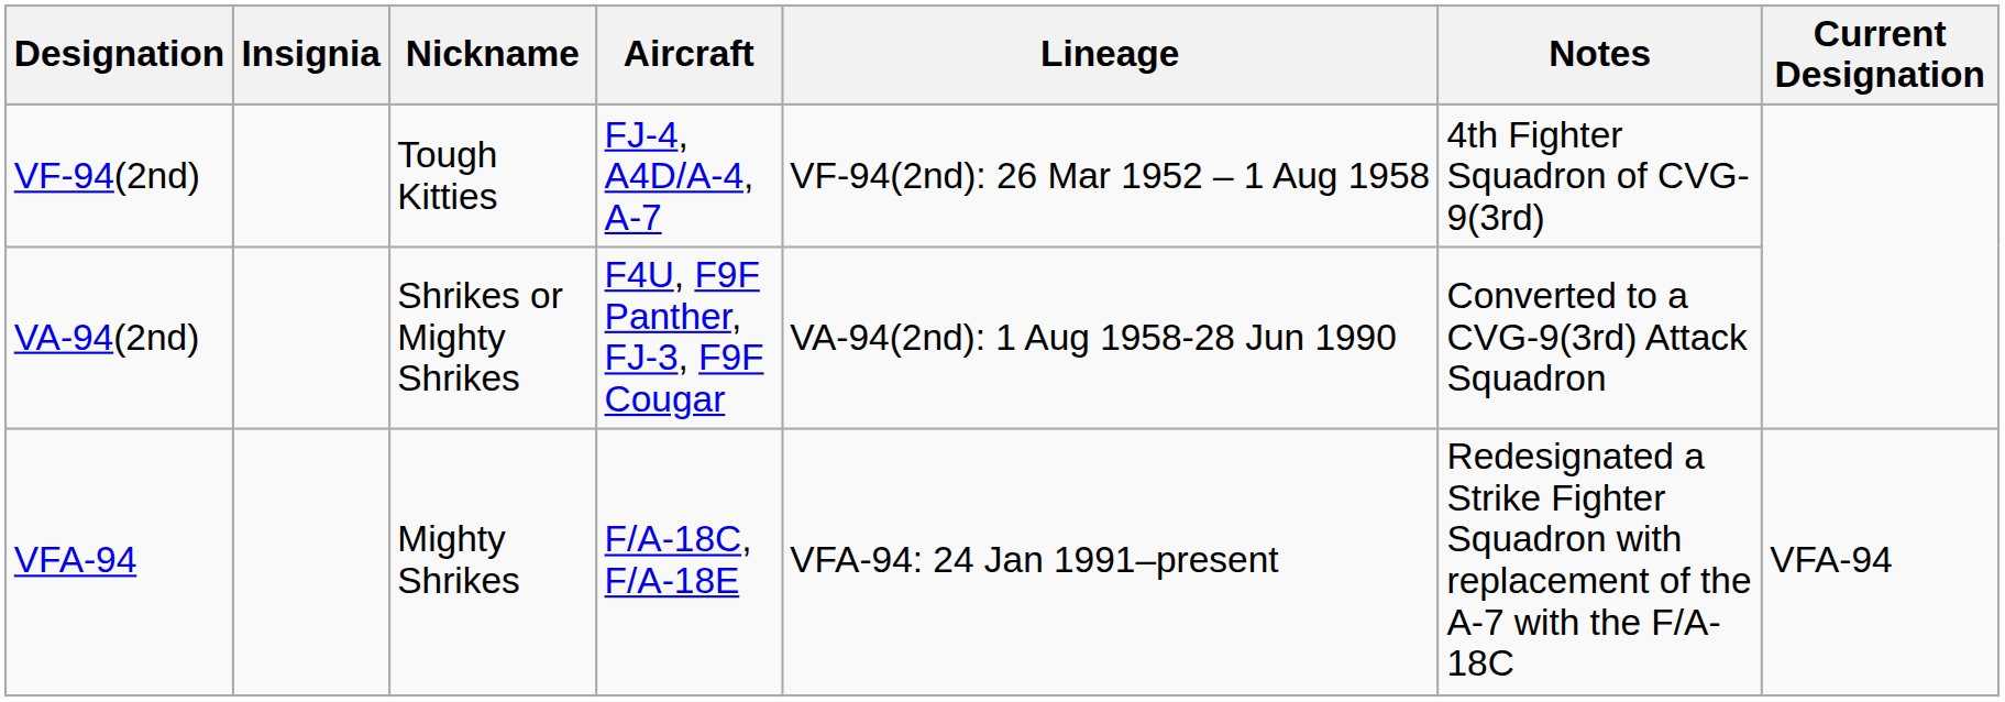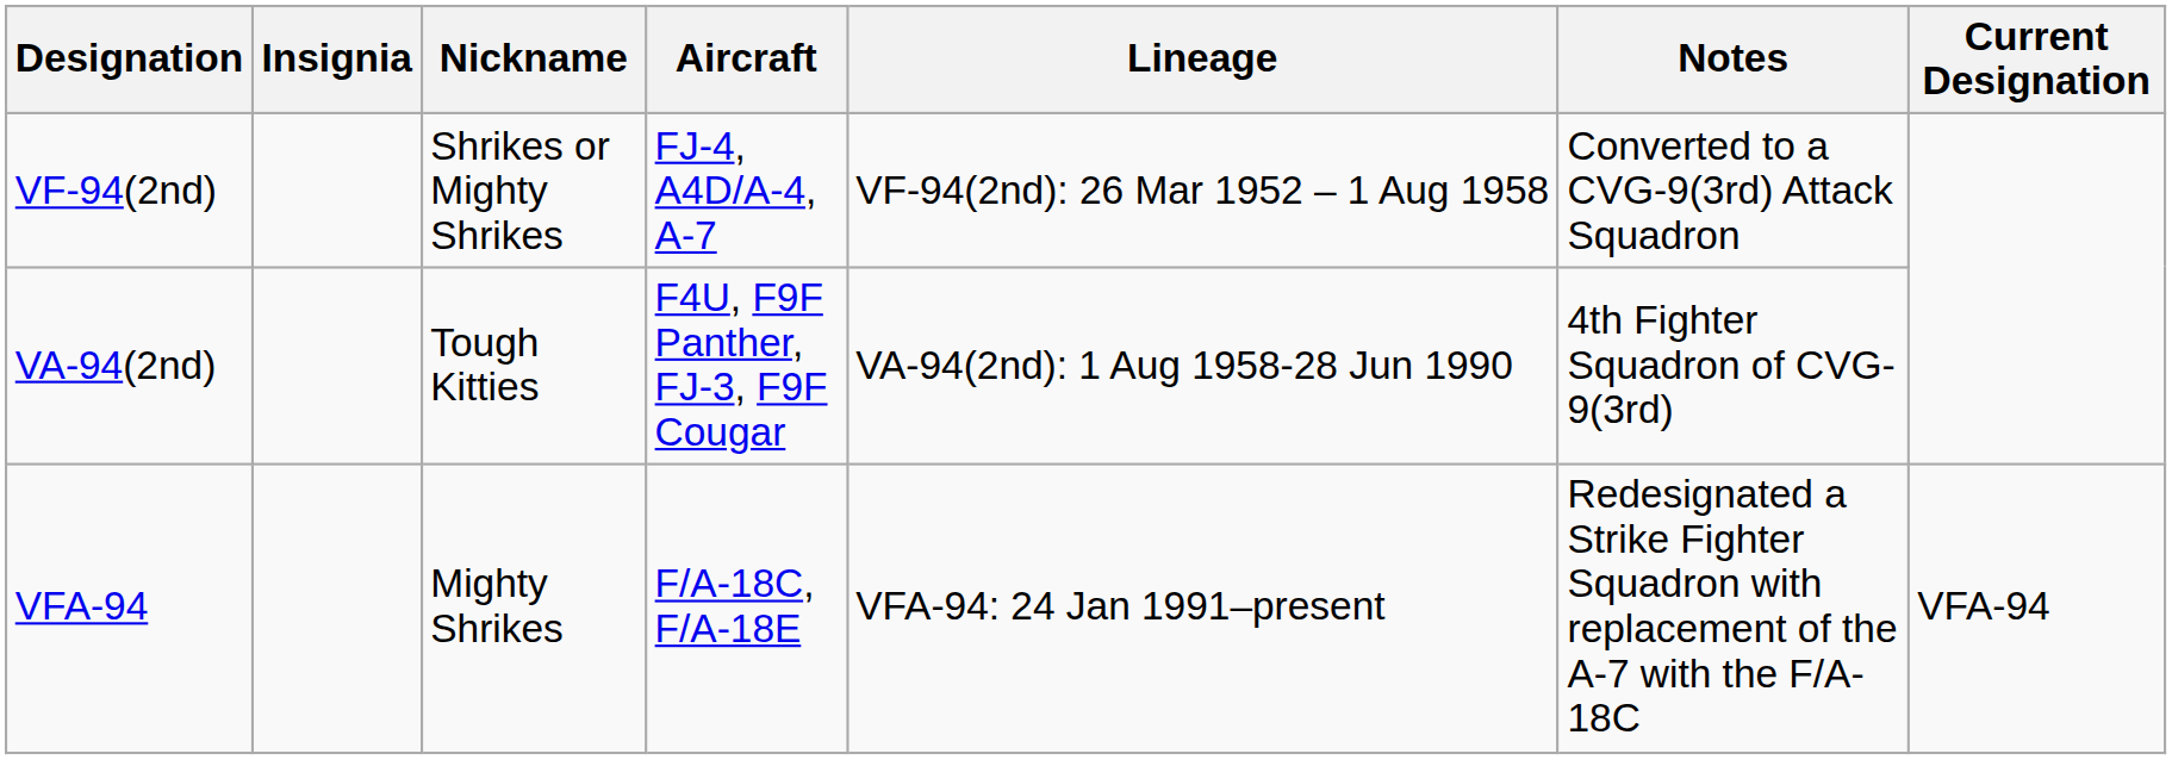VF-94(2nd) | Nickname: Tough Kitties -> Shrikes or Mighty Shrikes
VF-94(2nd) | Notes: 4th Fighter Squadron of CVG-9(3rd) -> Converted to a CVG-9(3rd) Attack Squadron
VA-94(2nd) | Nickname: Shrikes or Mighty Shrikes -> Tough Kitties
VA-94(2nd) | Notes: Converted to a CVG-9(3rd) Attack Squadron -> 4th Fighter Squadron of CVG-9(3rd)
